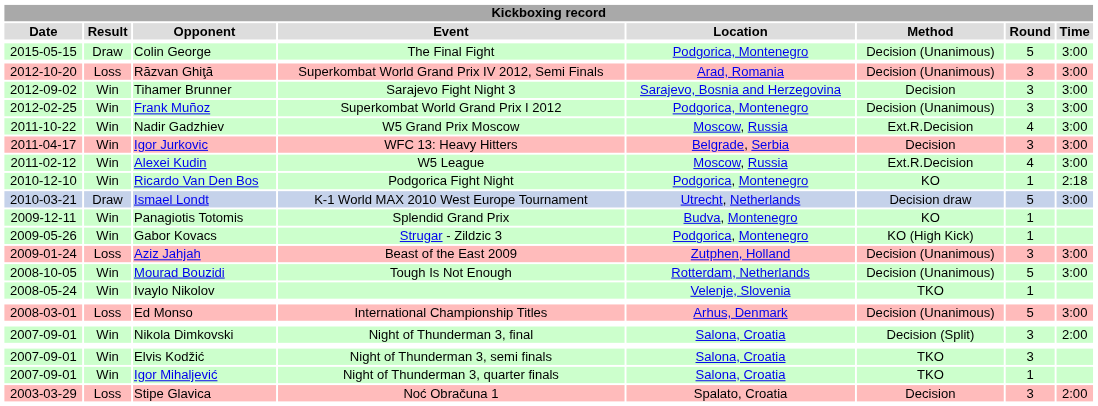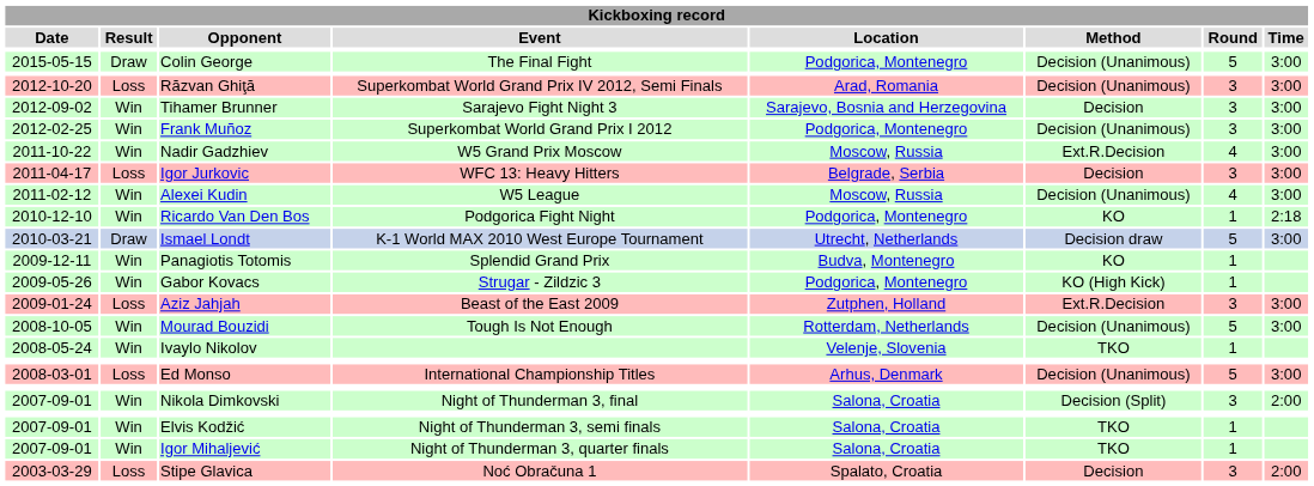Igor Jurkovic | Kickboxing record / Result: Win -> Loss
Alexei Kudin | Kickboxing record / Method: Ext.R.Decision -> Decision (Unanimous)
Aziz Jahjah | Kickboxing record / Method: Decision (Unanimous) -> Ext.R.Decision
Elvis Kodžić | Kickboxing record / Round: 3 -> 1
